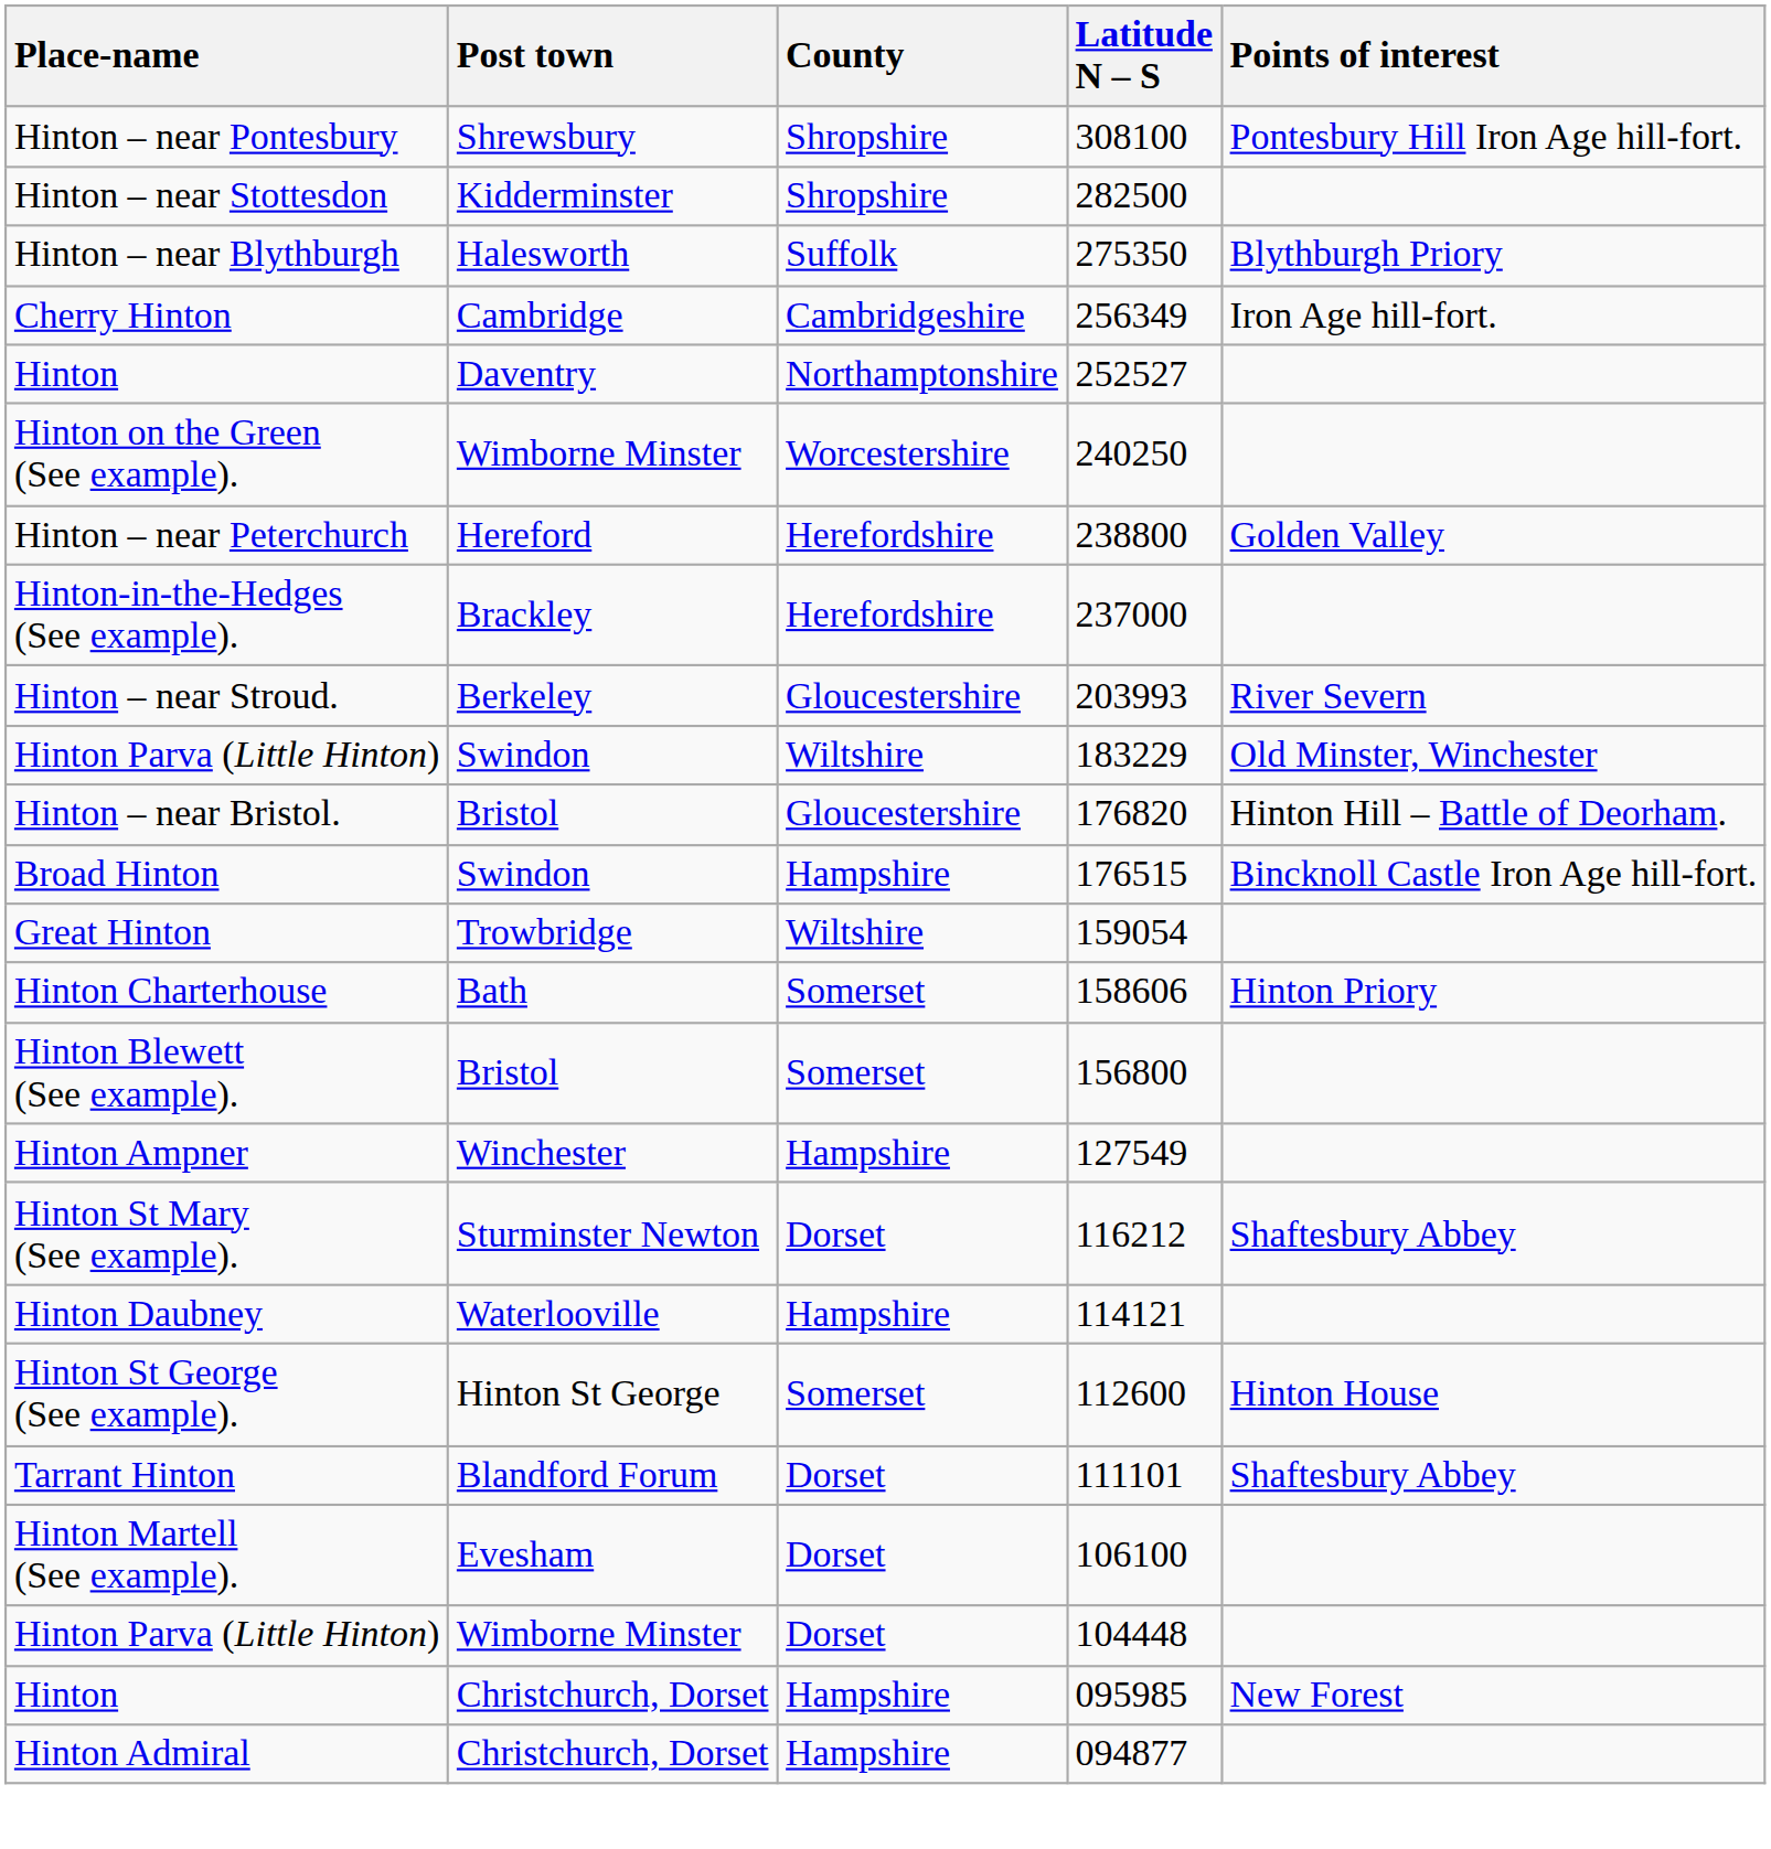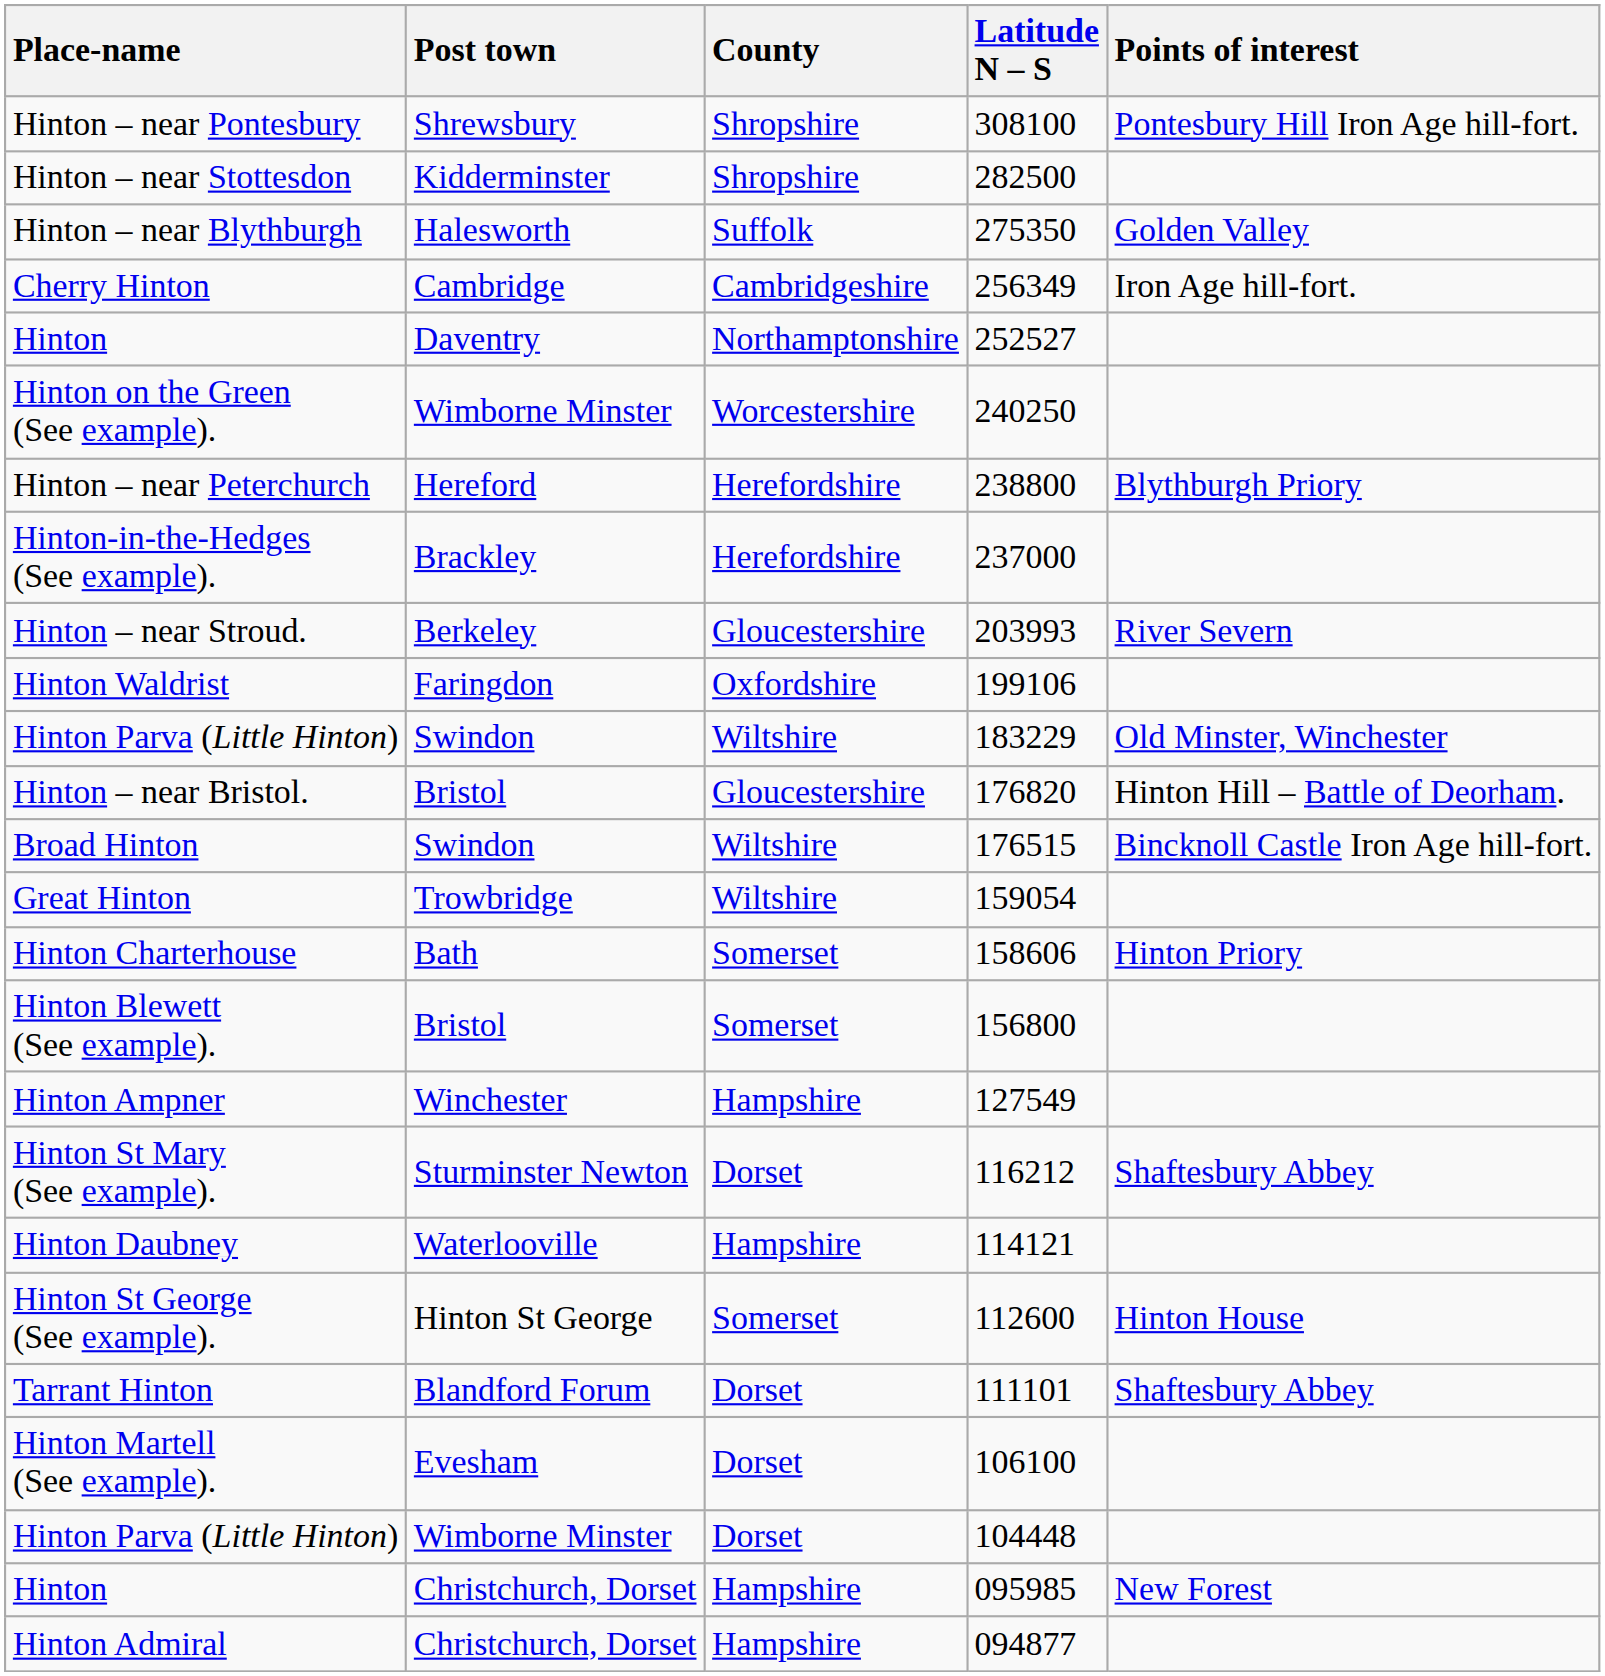Hinton – near Blythburgh | Points of interest: Blythburgh Priory -> Golden Valley
Hinton – near Peterchurch | Points of interest: Golden Valley -> Blythburgh Priory
+ row: Hinton Waldrist | Faringdon | Oxfordshire | 199106
Broad Hinton | County: Hampshire -> Wiltshire
